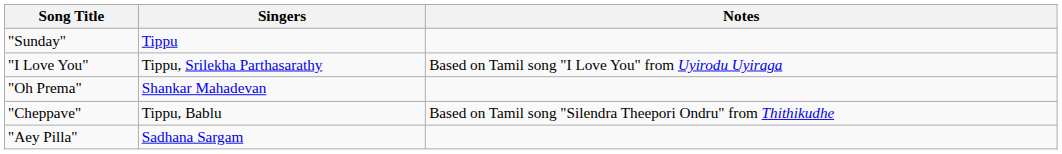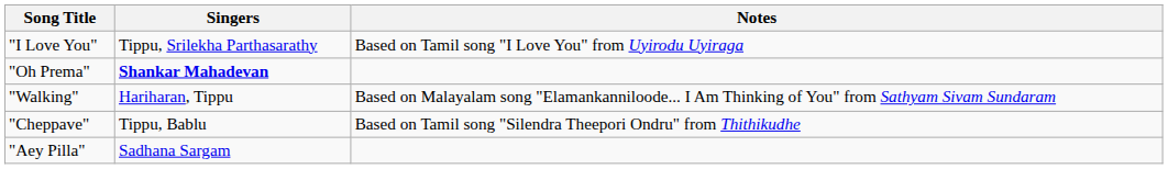- row: "Sunday" | Tippu
"Oh Prema" | Singers: normal -> bold
+ row: "Walking" | Hariharan, Tippu | Based on Malayalam song "Elamankanniloode... I Am Thinking of You" from Sathyam Sivam Sundaram
